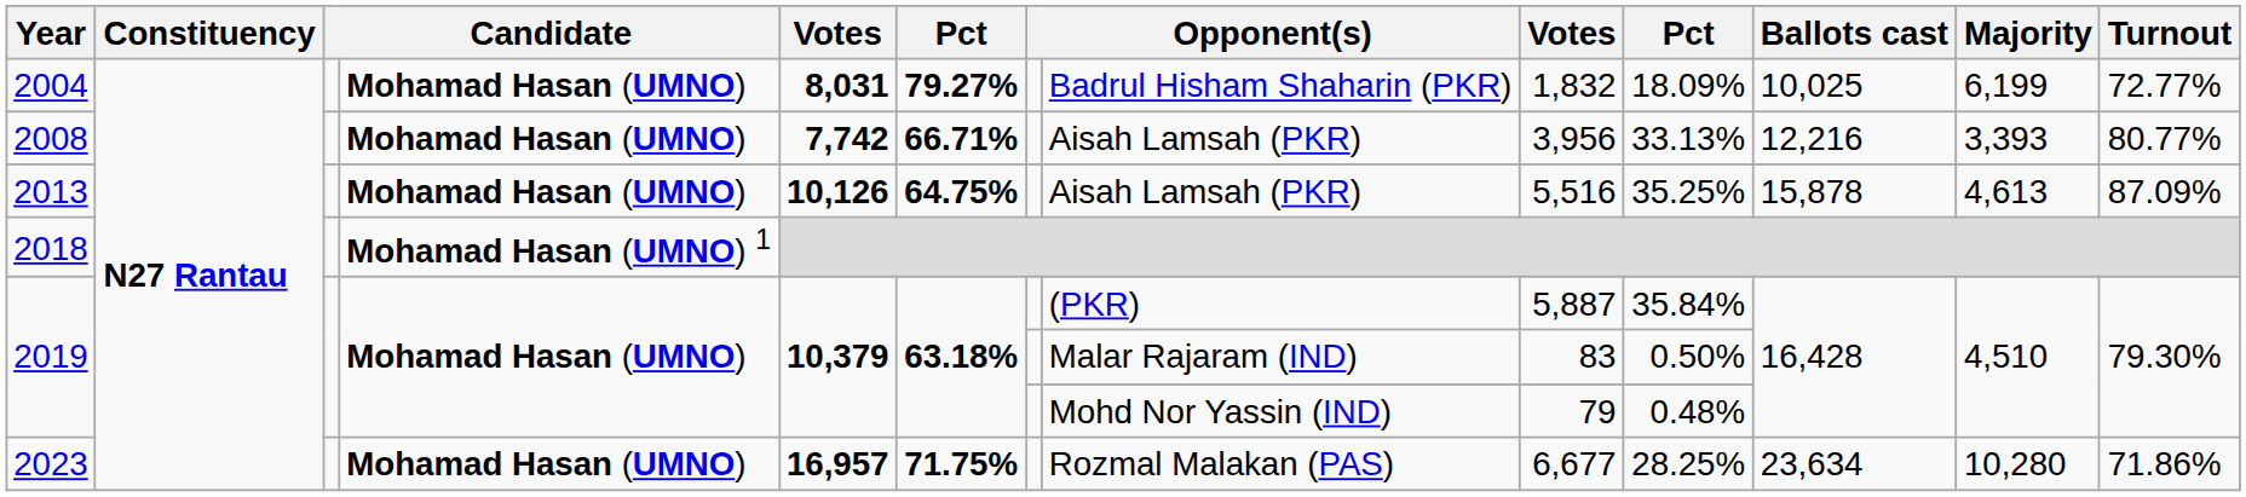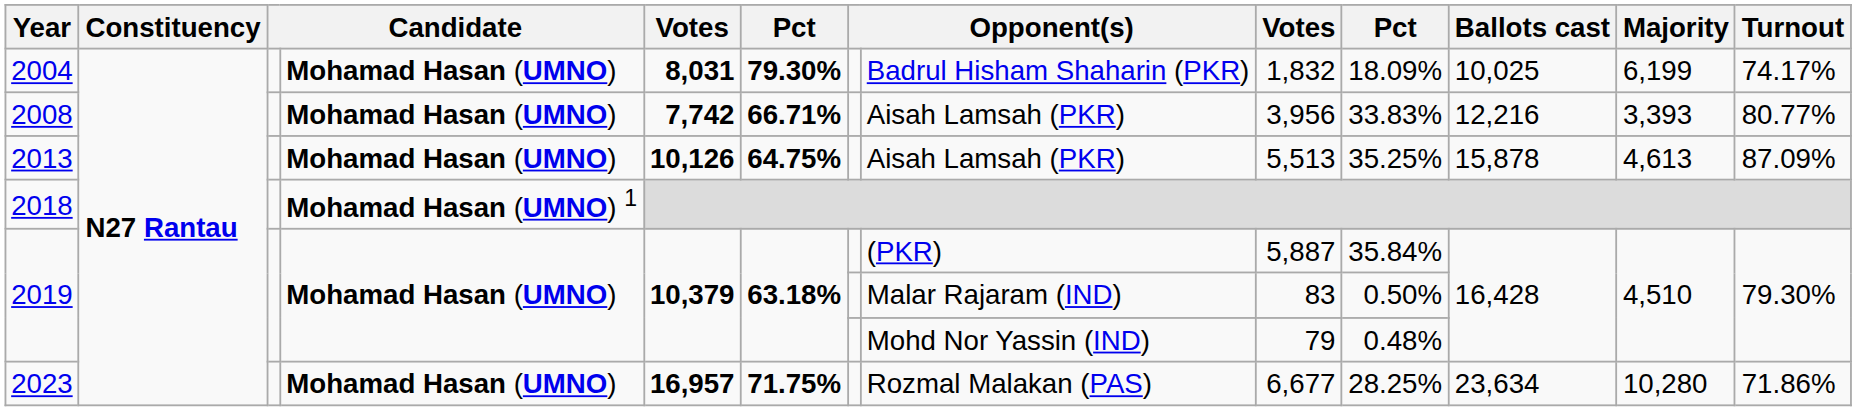2004 | column 6: 79.27% -> 79.30%
2004 | Turnout: 72.77% -> 74.17%
2008 | column 10: 33.13% -> 33.83%
2013 | column 9: 5,516 -> 5,513
